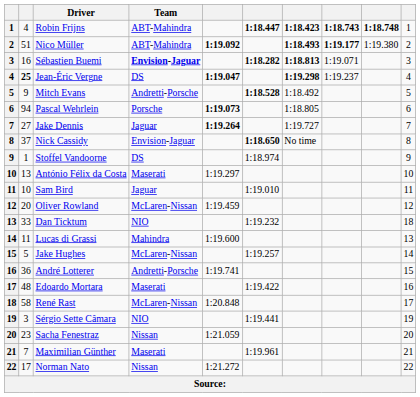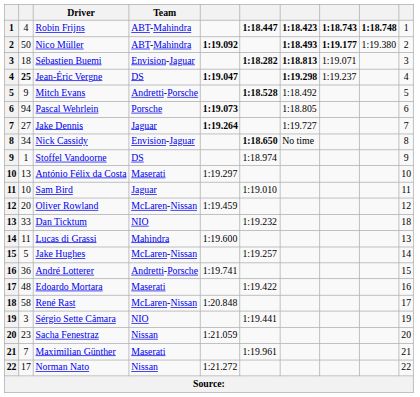Nico Müller | column 2: 51 -> 50
Sébastien Buemi | column 2: 16 -> 18
Sébastien Buemi | Team: bold -> normal
Nick Cassidy | column 2: 37 -> 34
